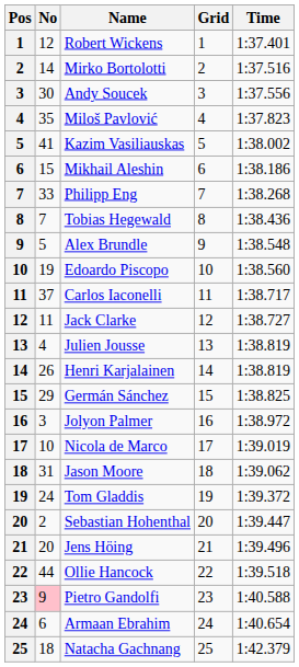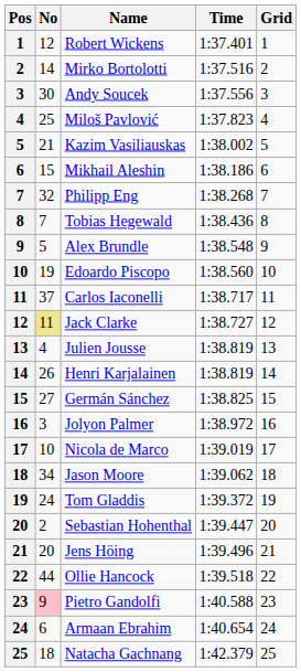columns swapped: Time <-> Grid
Miloš Pavlović | No: 35 -> 25
Kazim Vasiliauskas | No: 41 -> 21
Philipp Eng | No: 33 -> 32
Jack Clarke | No: no background -> khaki background
Germán Sánchez | No: 29 -> 27
Jason Moore | No: 31 -> 34
